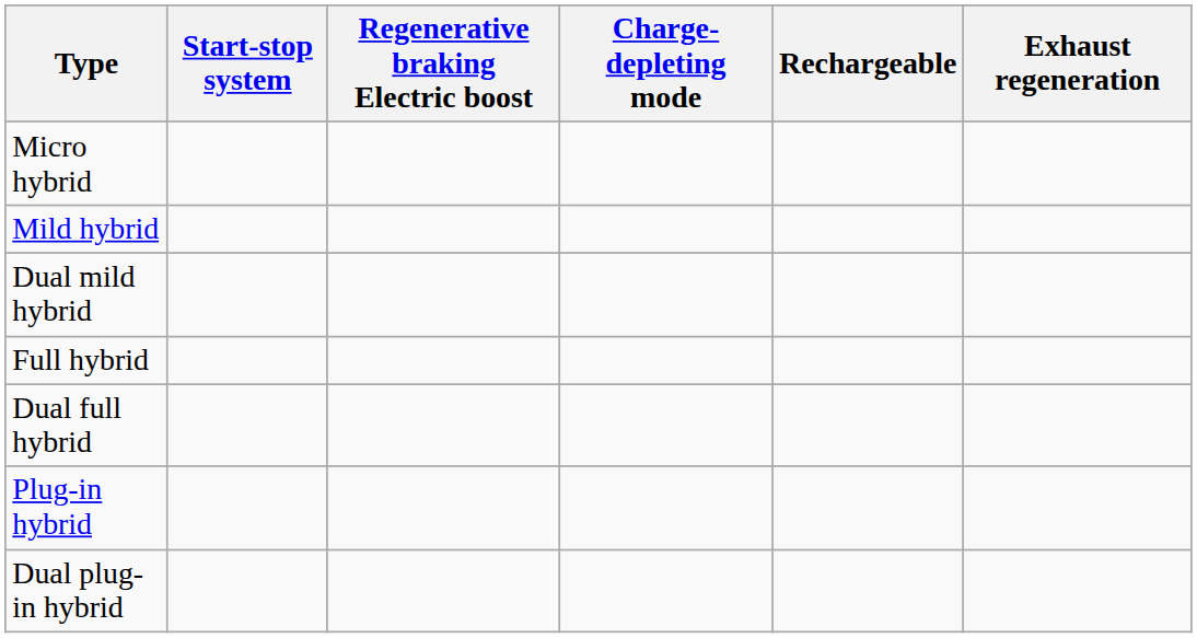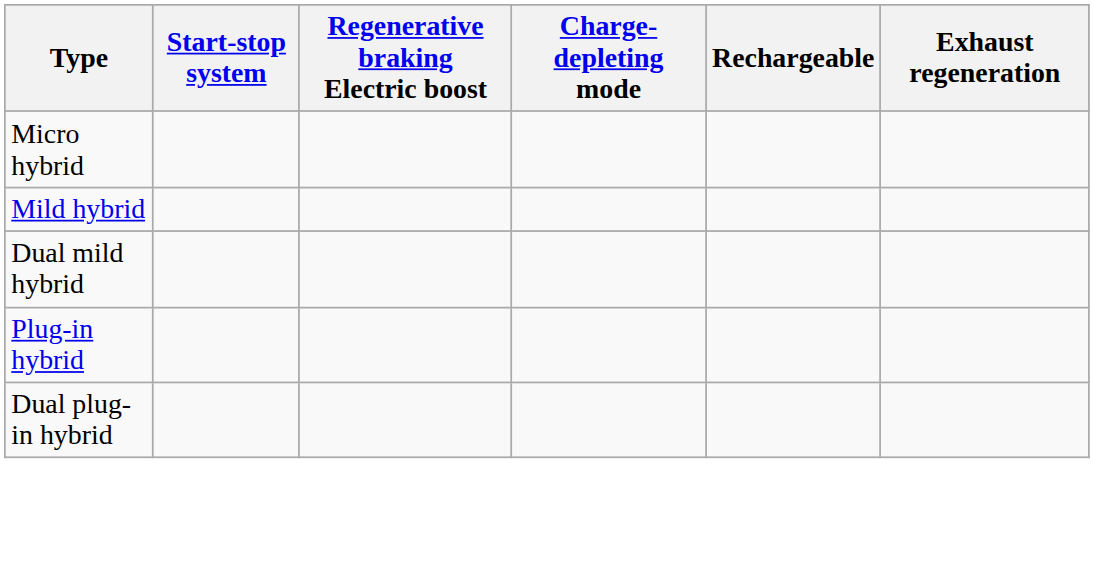- row: Full hybrid
- row: Dual full hybrid
